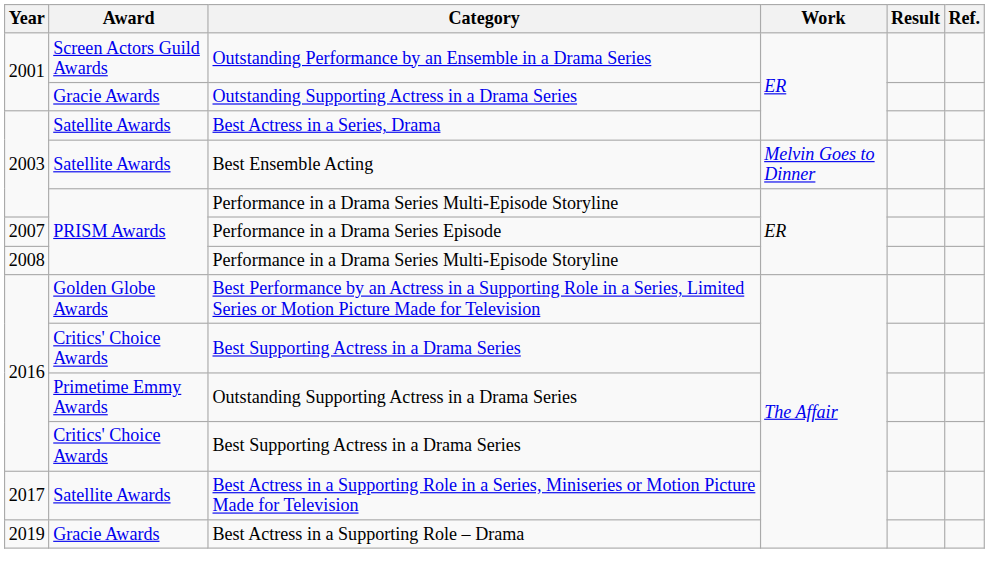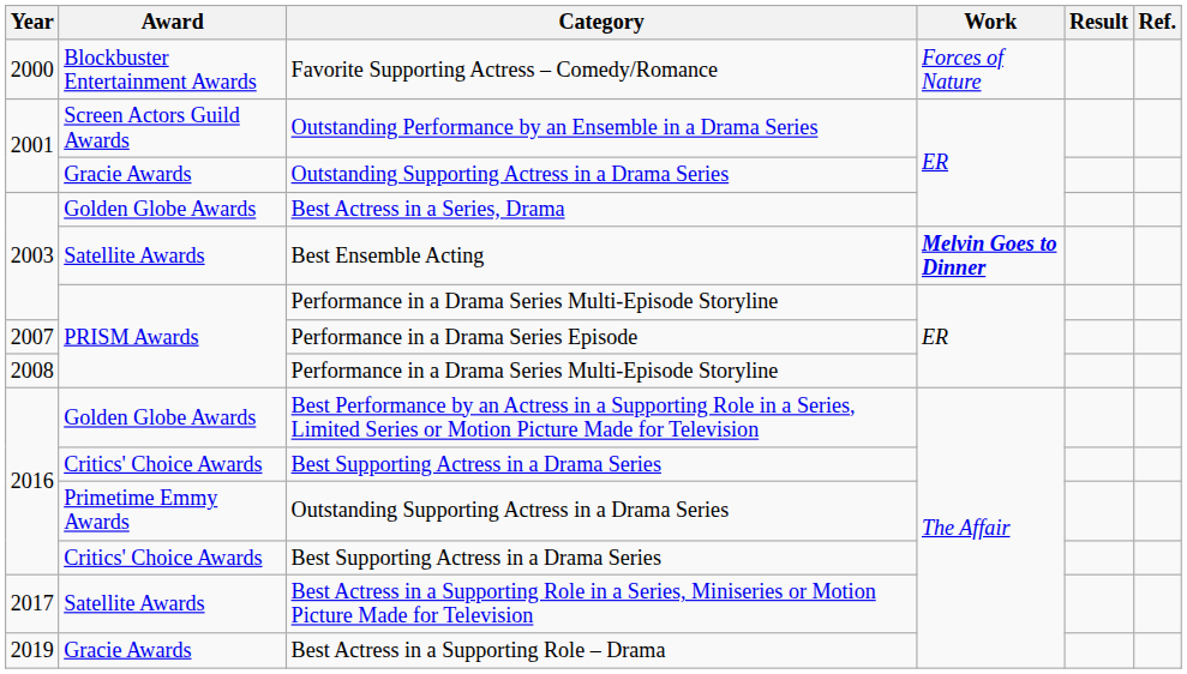+ row: 2000 | Blockbuster Entertainment Awards | Favorite Supporting Actress – Comedy/Romance | Forces of Nature
Best Actress in a Series, Drama | Award: Satellite Awards -> Golden Globe Awards
Best Ensemble Acting | Work: normal -> bold
